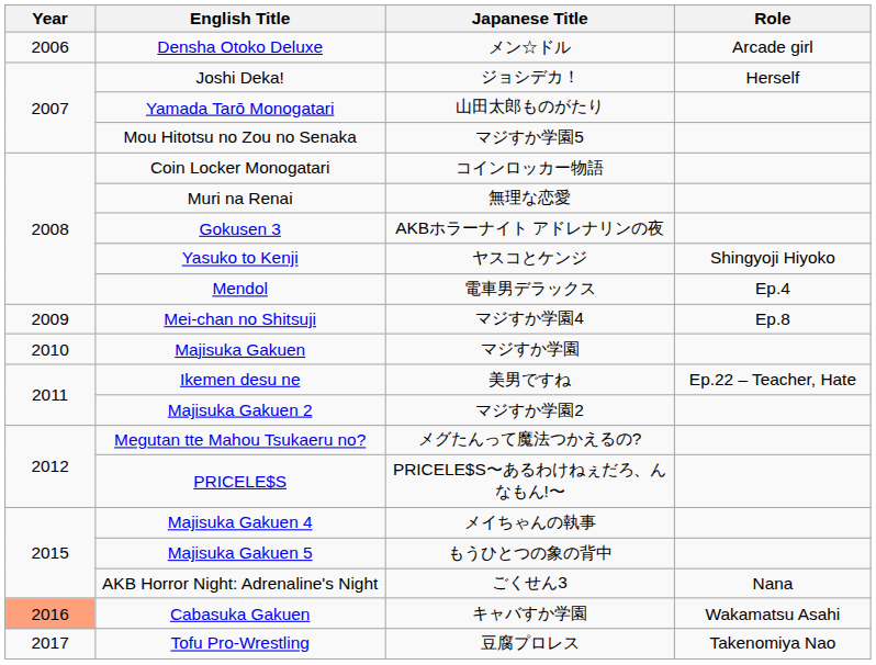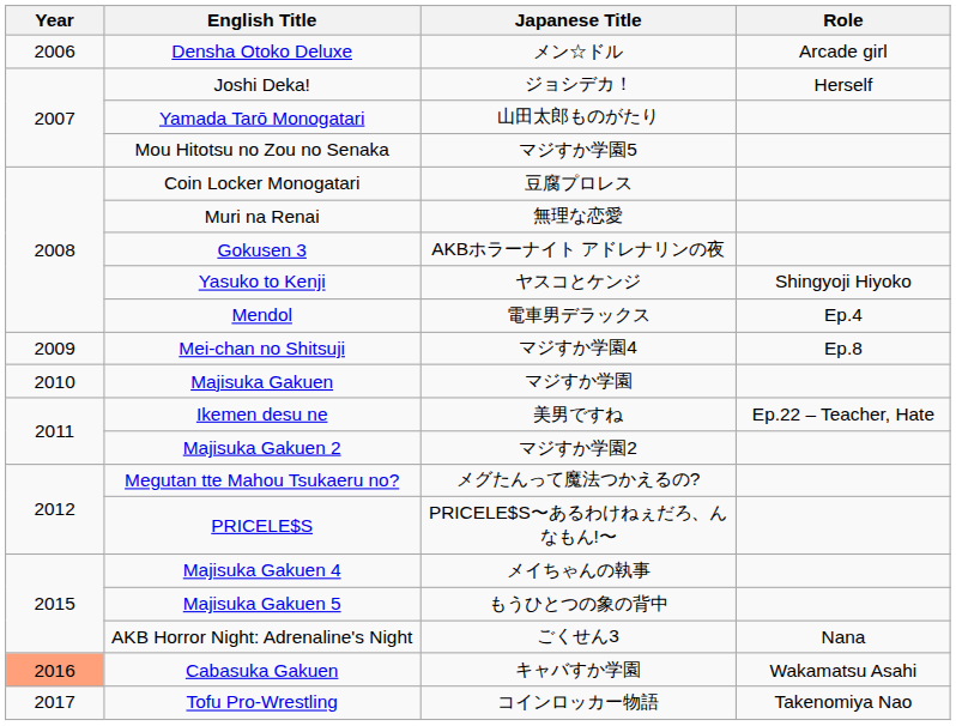Coin Locker Monogatari | Japanese Title: コインロッカー物語 -> 豆腐プロレス
Tofu Pro-Wrestling | Japanese Title: 豆腐プロレス -> コインロッカー物語
